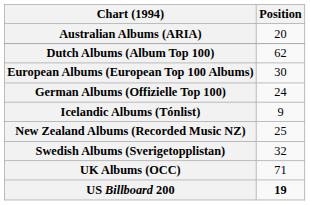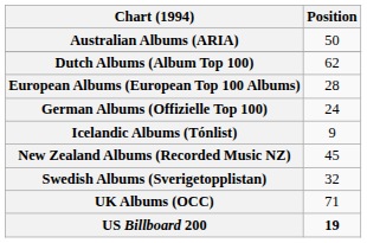Australian Albums (ARIA) | Position: 20 -> 50
European Albums (European Top 100 Albums) | Position: 30 -> 28
New Zealand Albums (Recorded Music NZ) | Position: 25 -> 45
